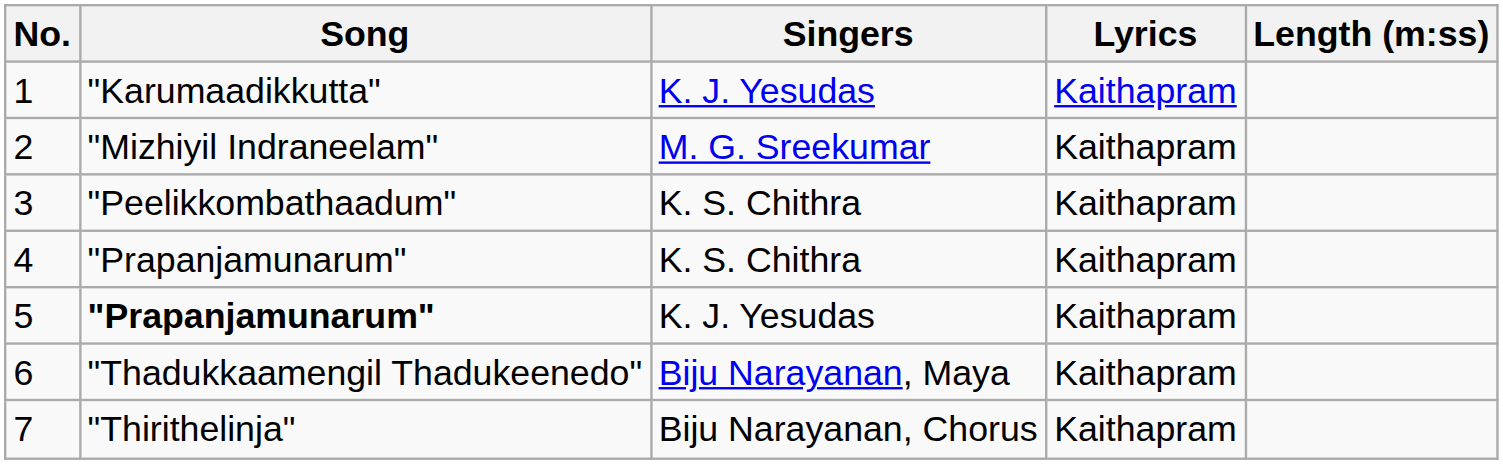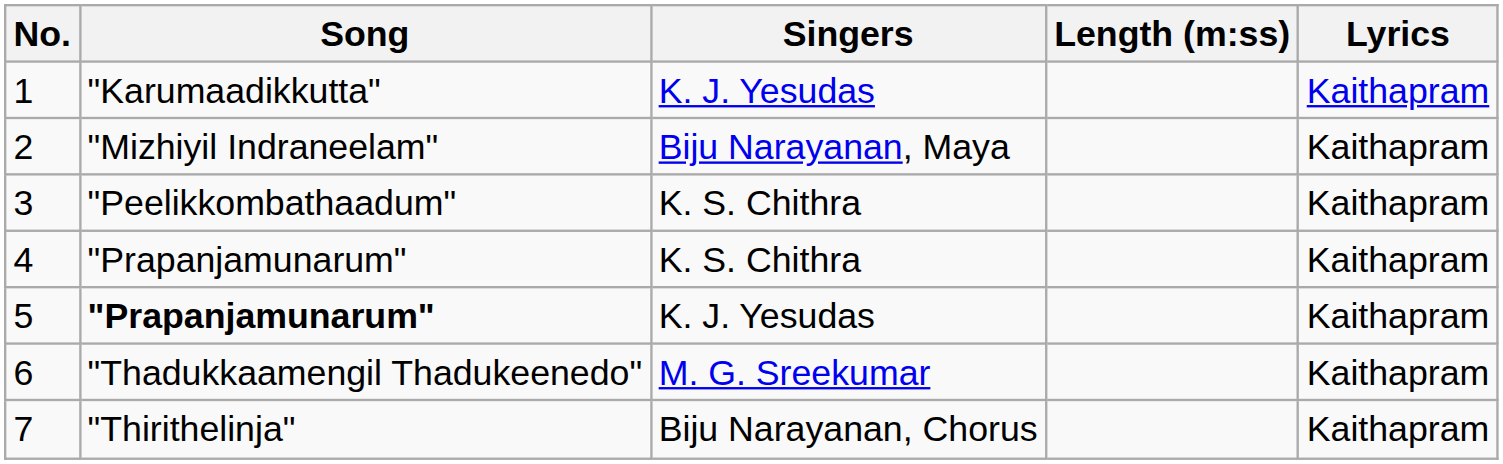columns swapped: Lyrics <-> Length (m:ss)
2 | Singers: M. G. Sreekumar -> Biju Narayanan, Maya
6 | Singers: Biju Narayanan, Maya -> M. G. Sreekumar
